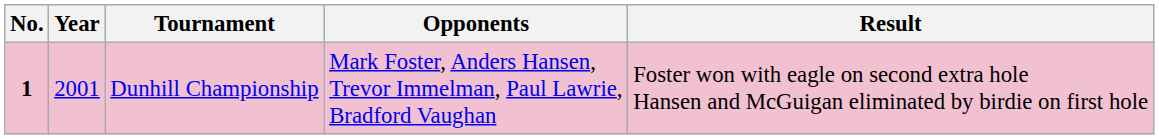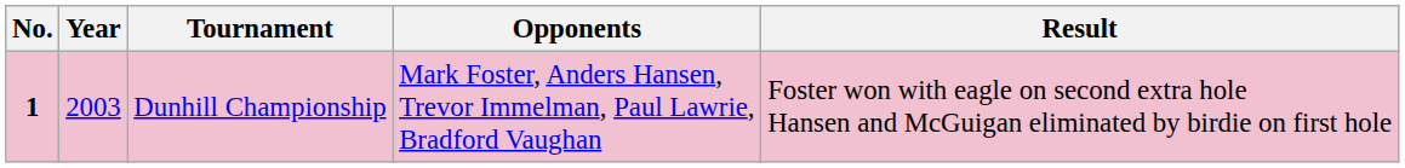Dunhill Championship | Year: 2001 -> 2003
